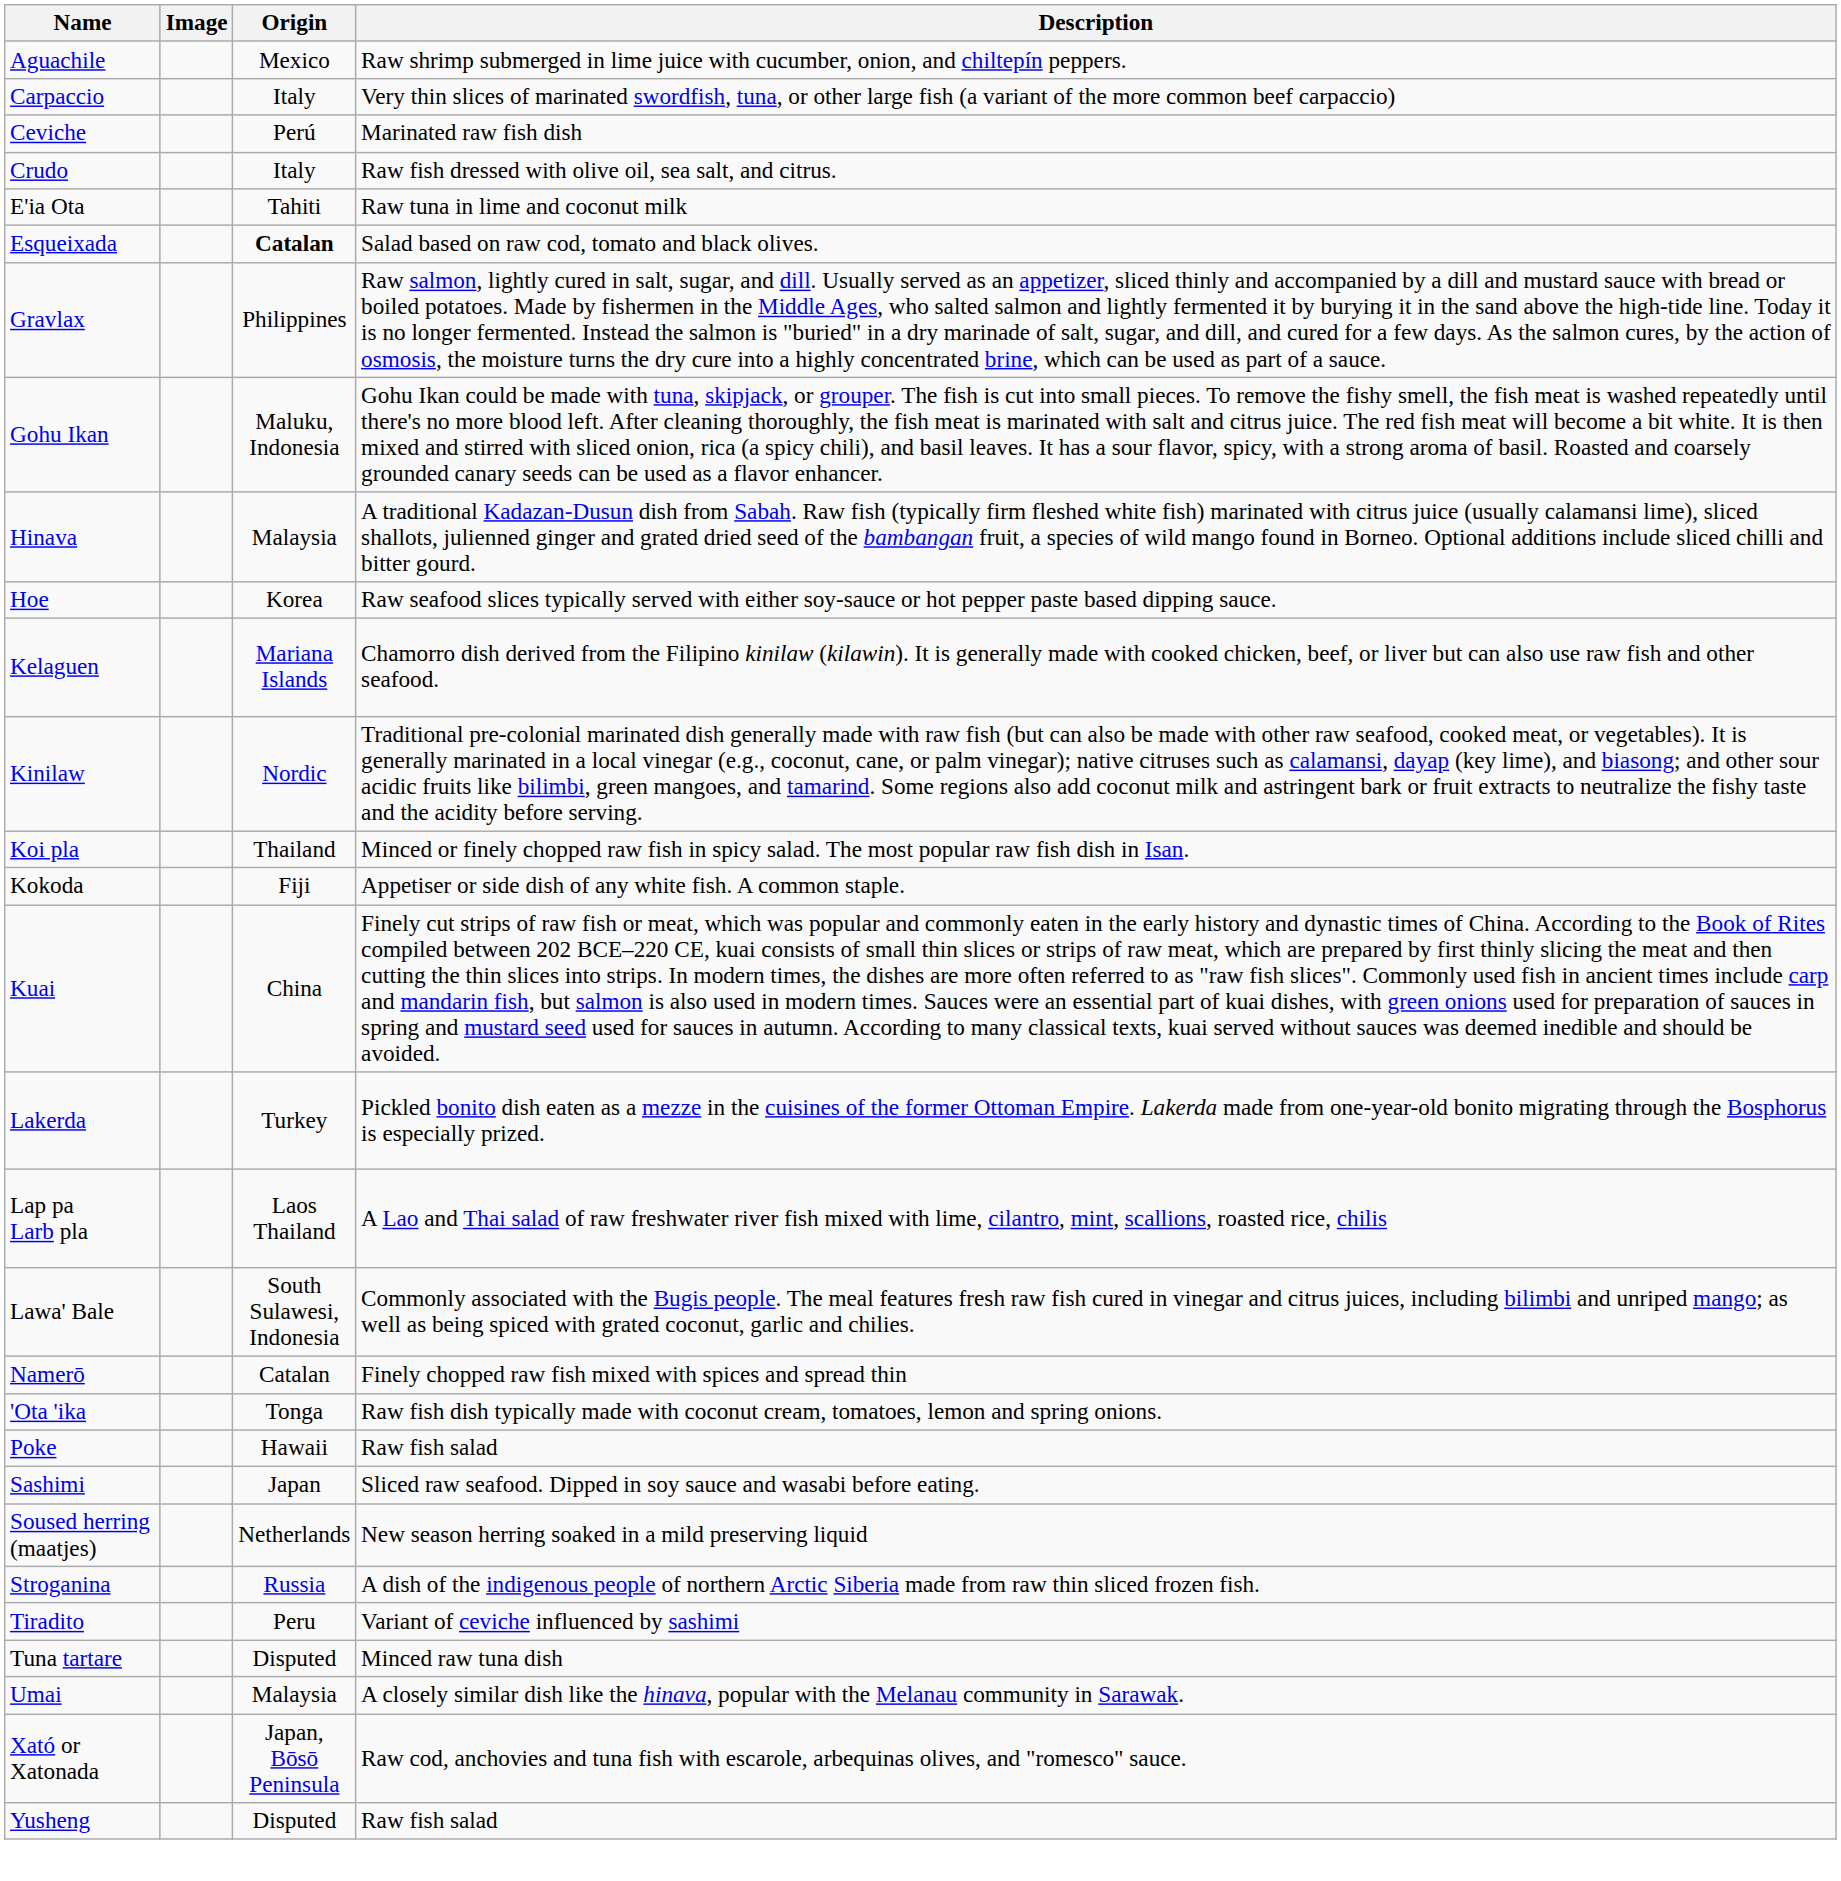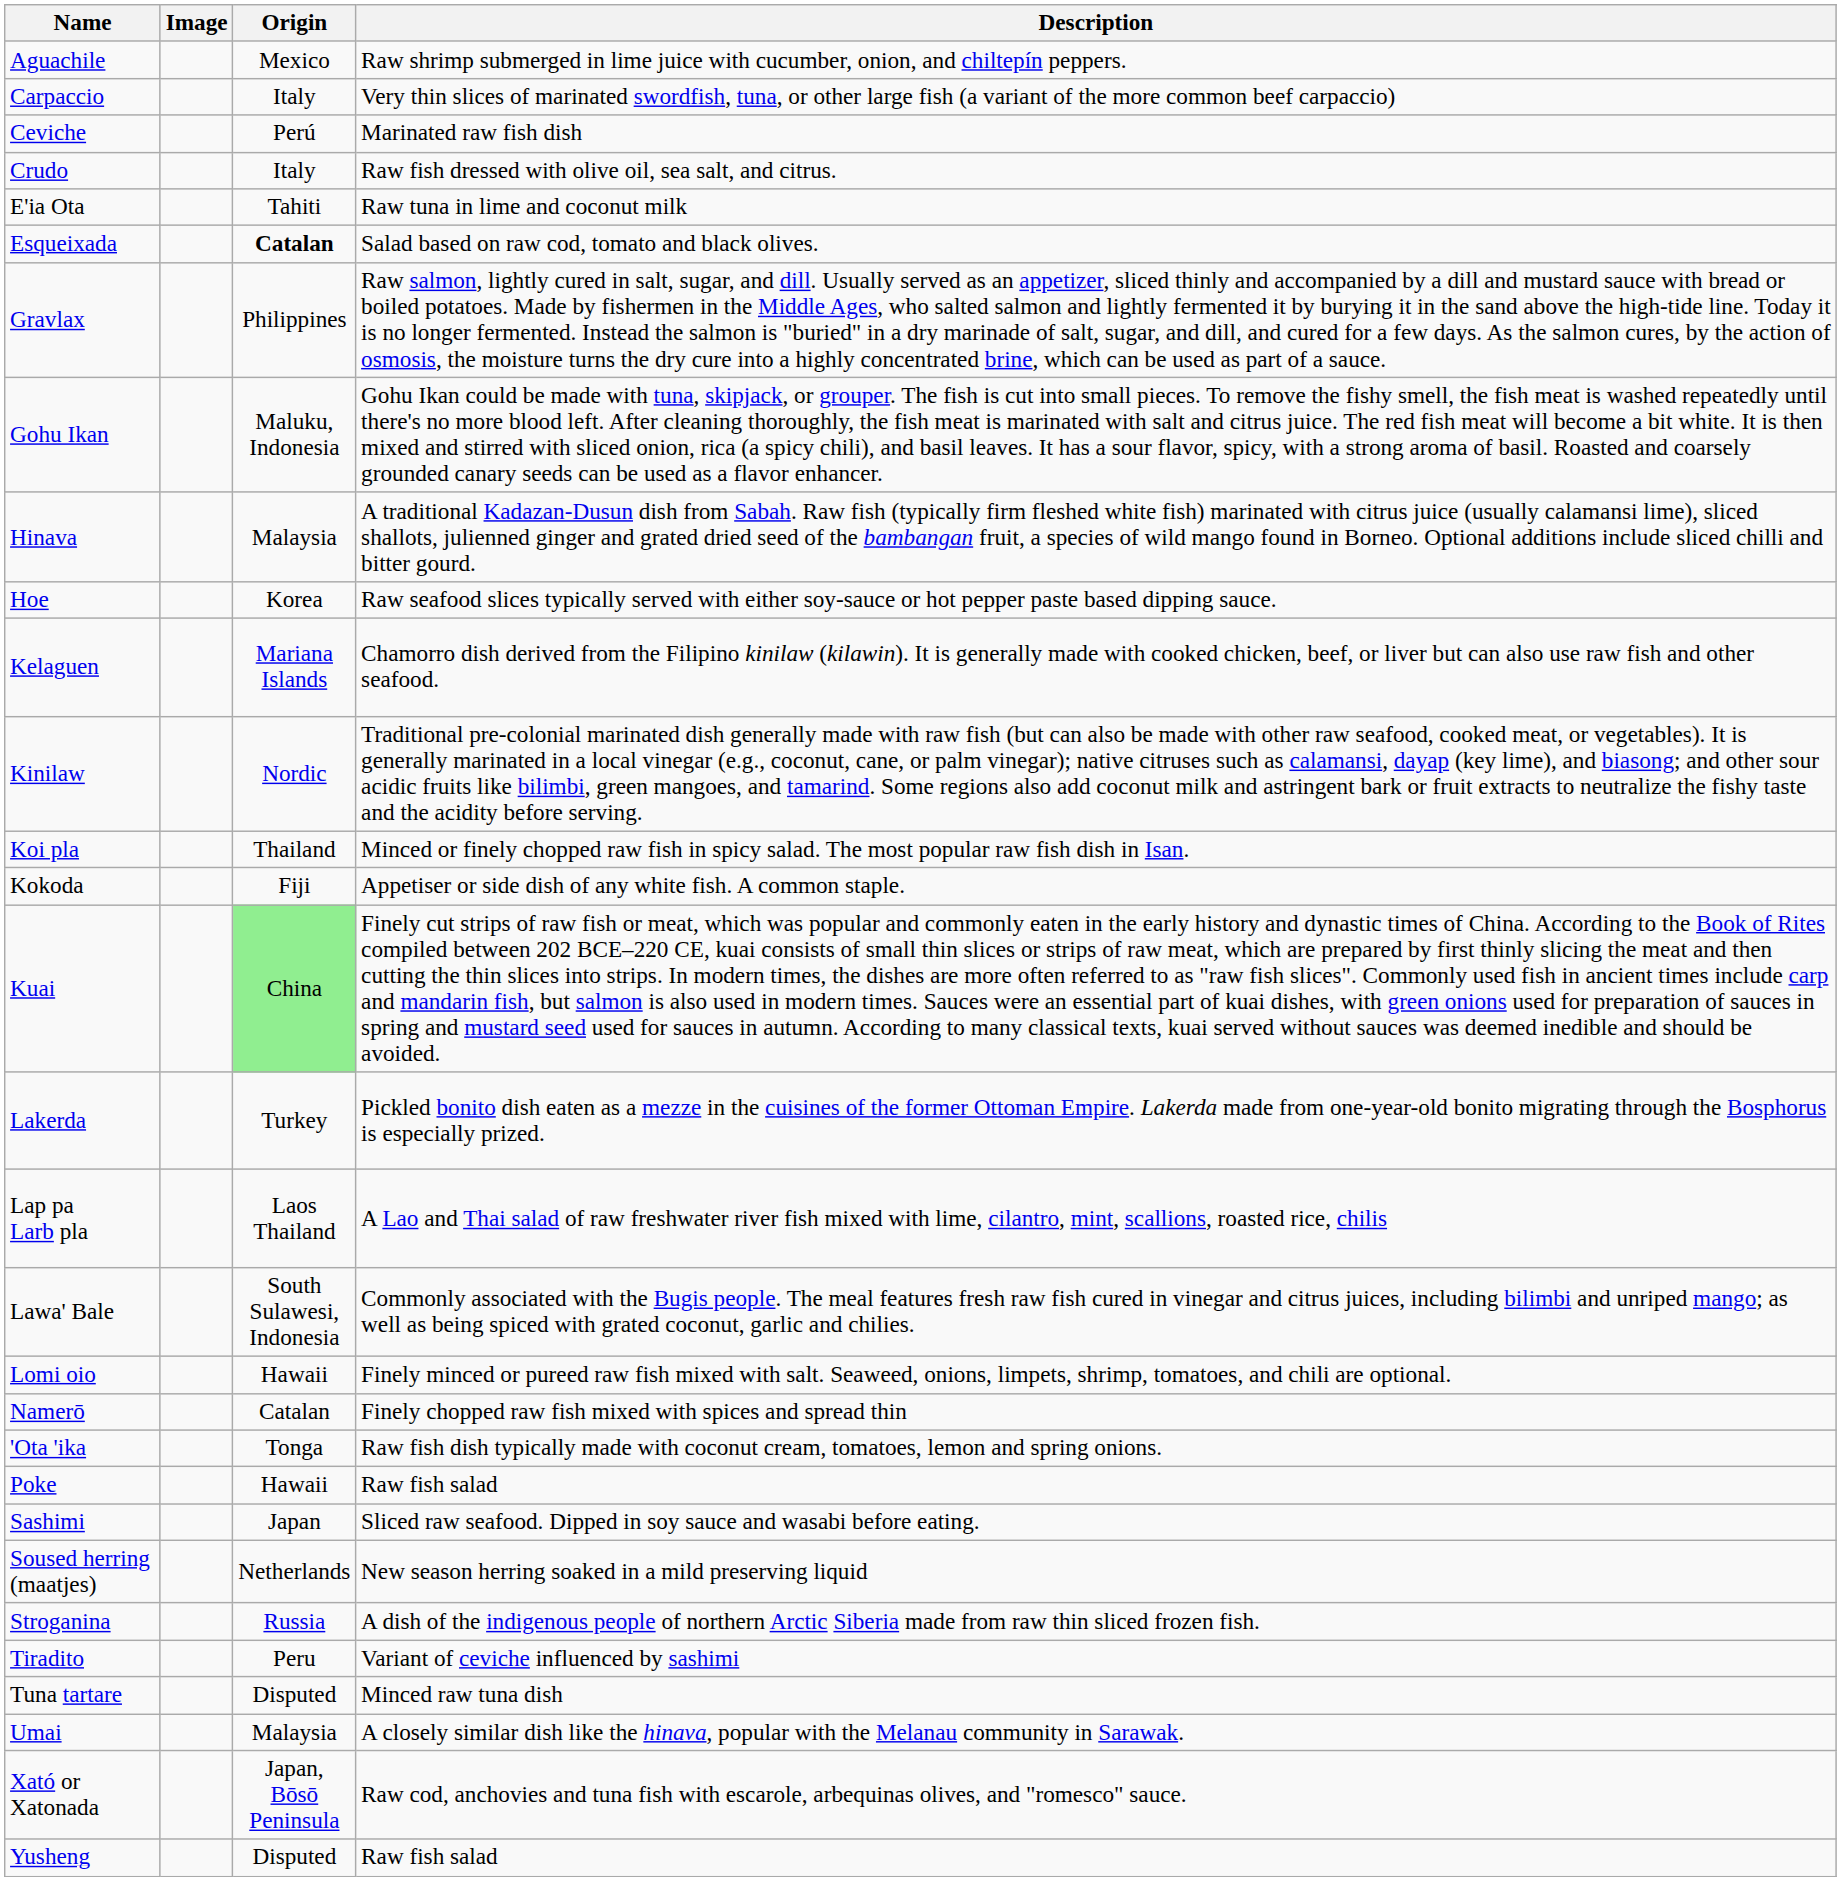Kuai | Origin: no background -> lightgreen background
+ row: Lomi oio | Hawaii | Finely minced or pureed raw fish mixed with salt. Seaweed, onions, limpets, shrimp, tomatoes, and chili are optional.
